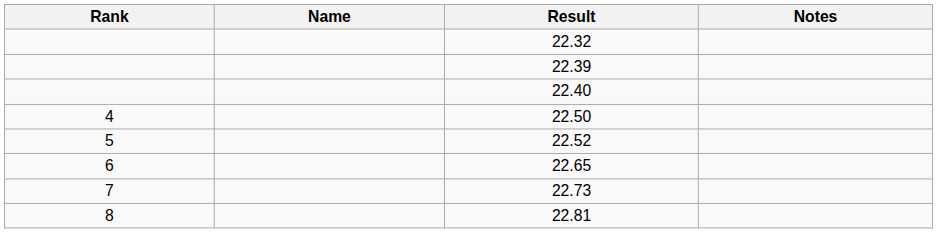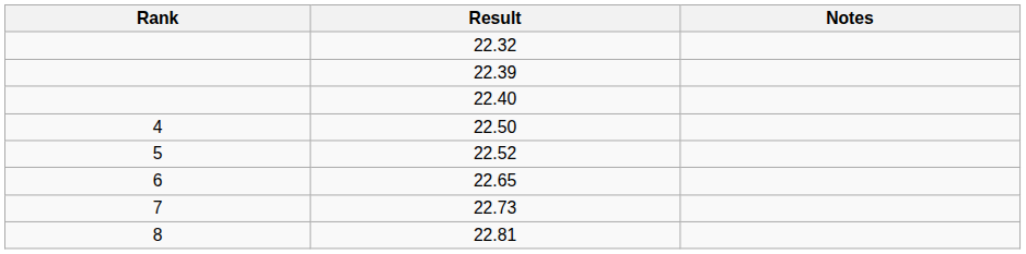- column: Name
